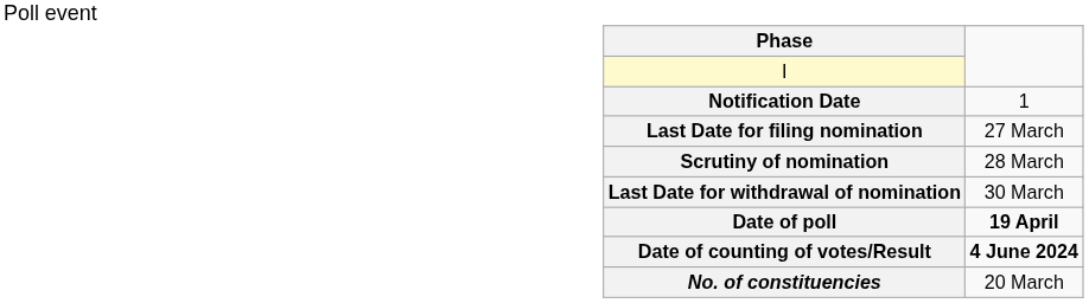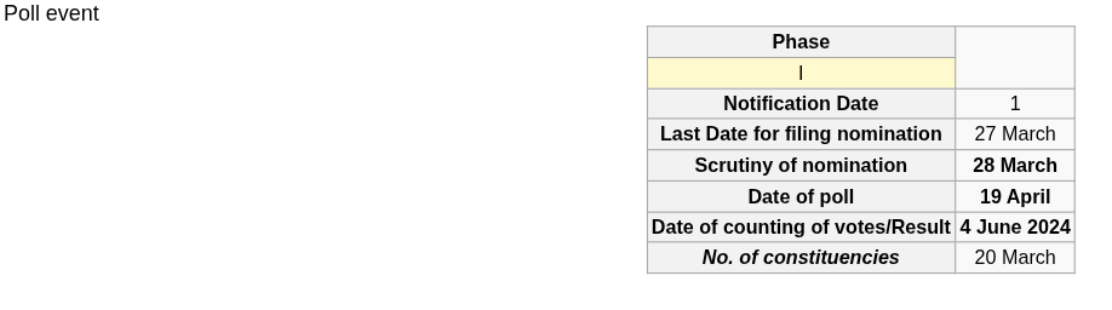Scrutiny of nomination | Phase: normal -> bold
- row: Last Date for withdrawal of nomination | 30 March
